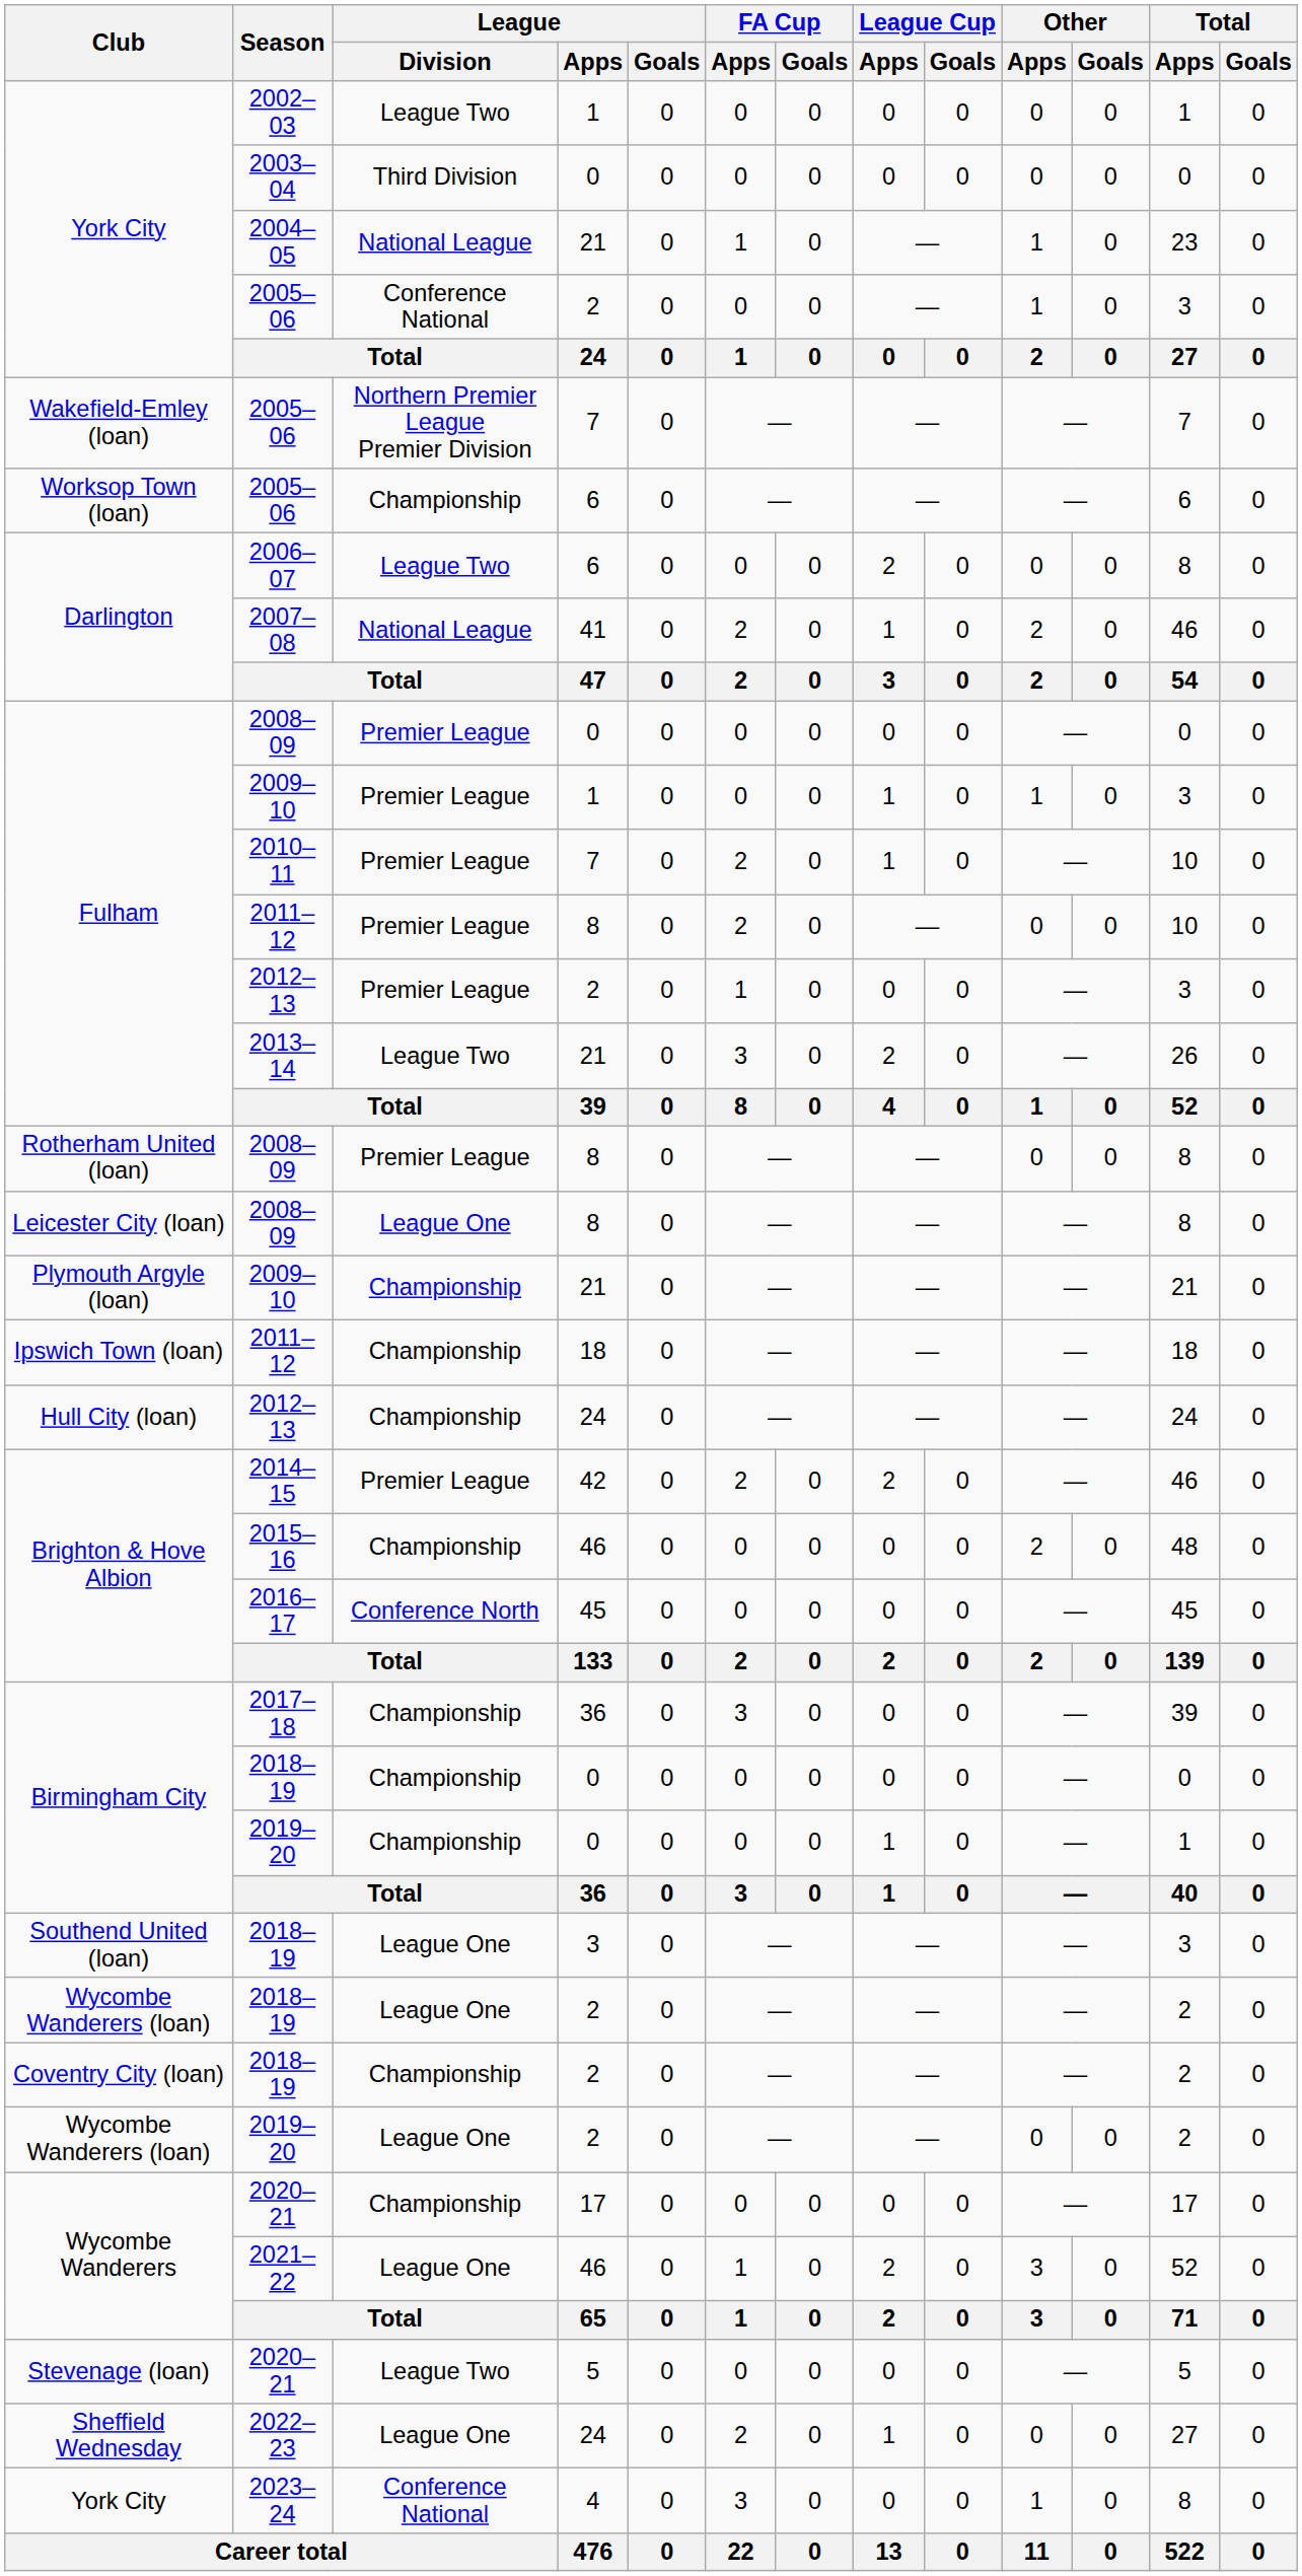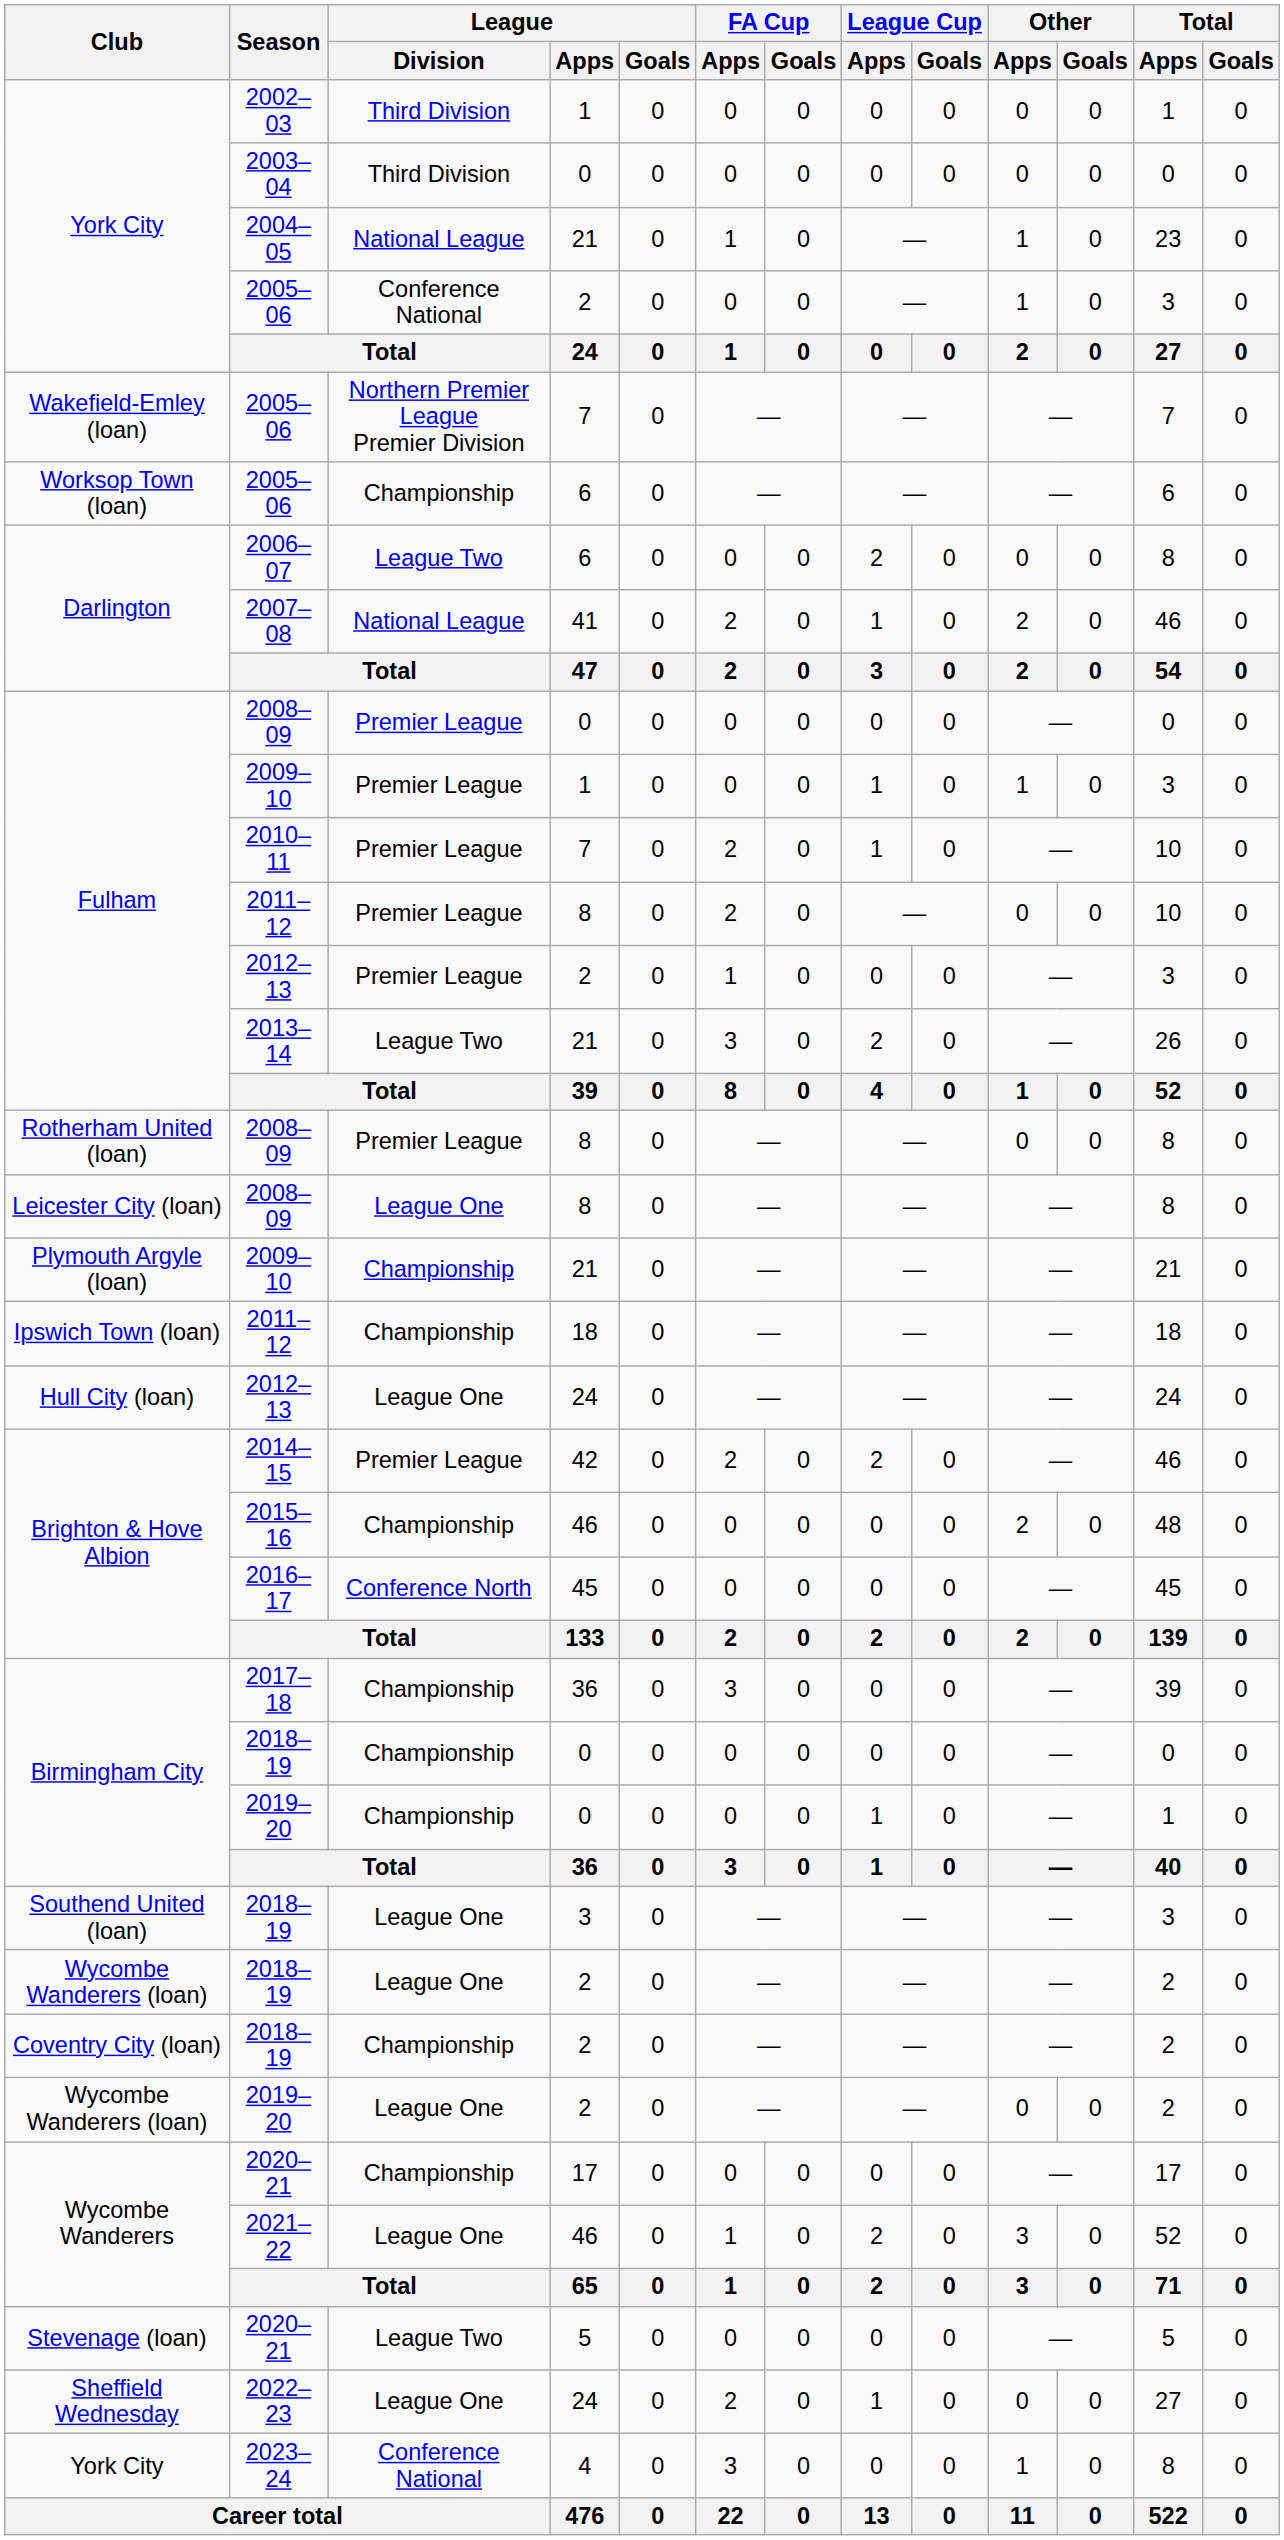2002–03 | League / Division: League Two -> Third Division
Hull City (loan) / 2012–13 | League / Division: Championship -> League One
